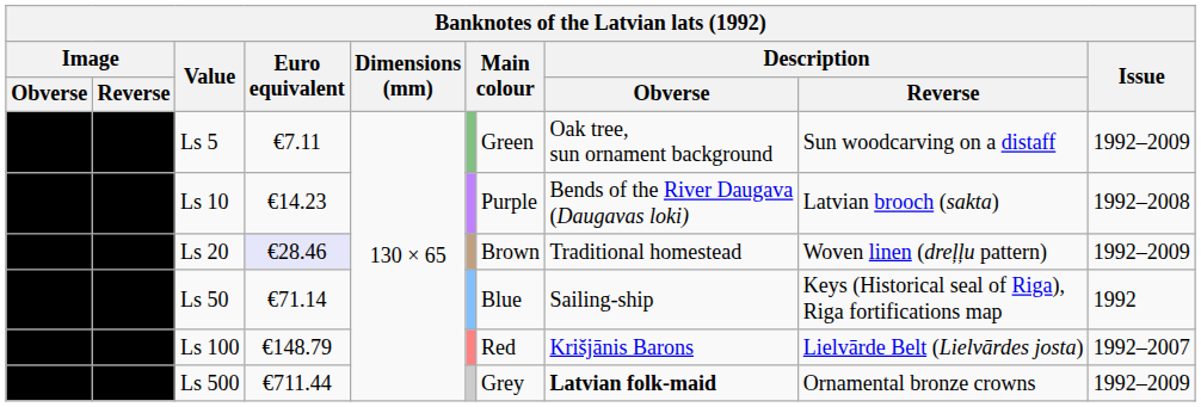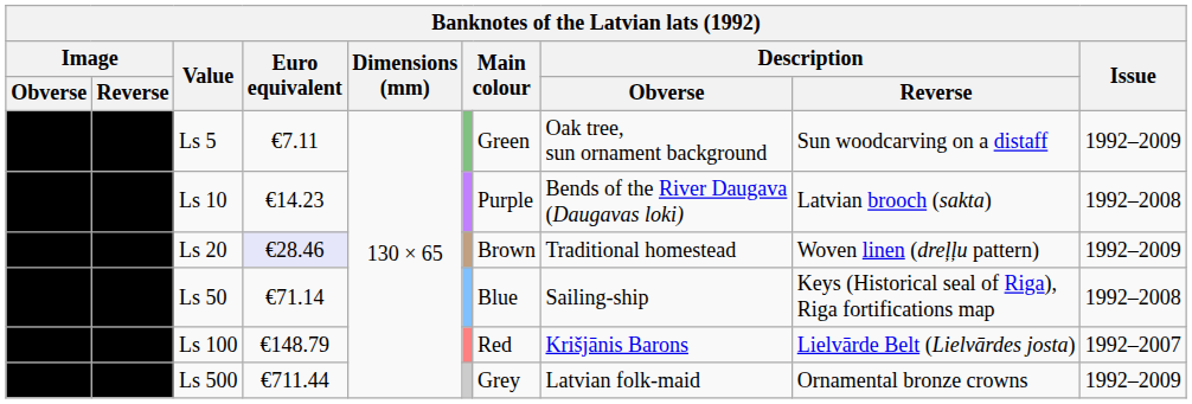Ls 50 | Issue: 1992 -> 1992–2008
Ls 500 | Description / Obverse: bold -> normal
